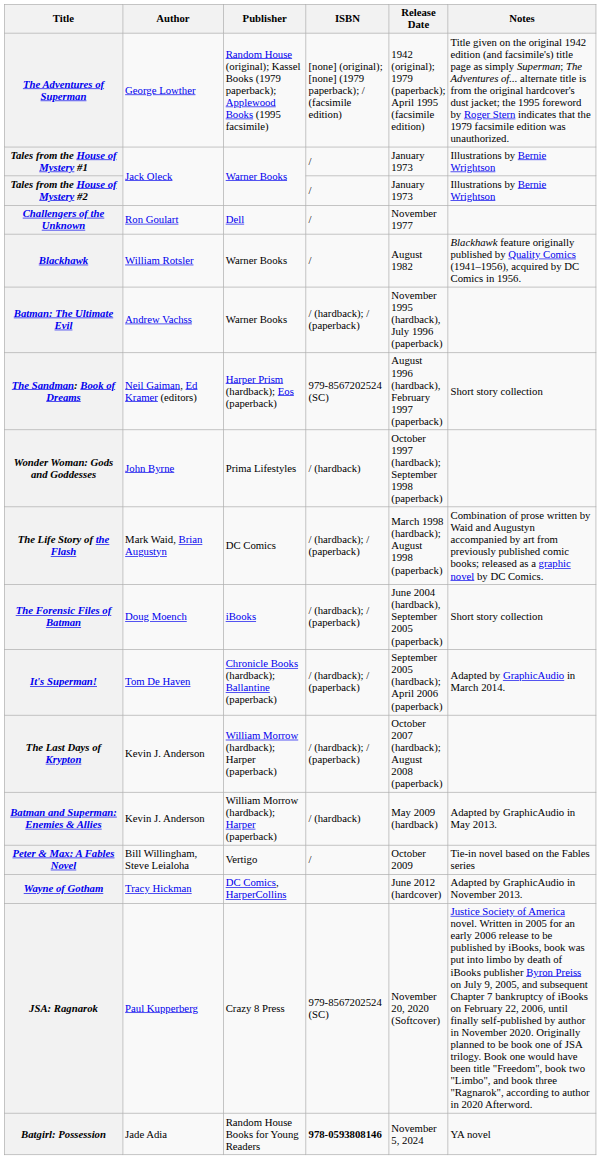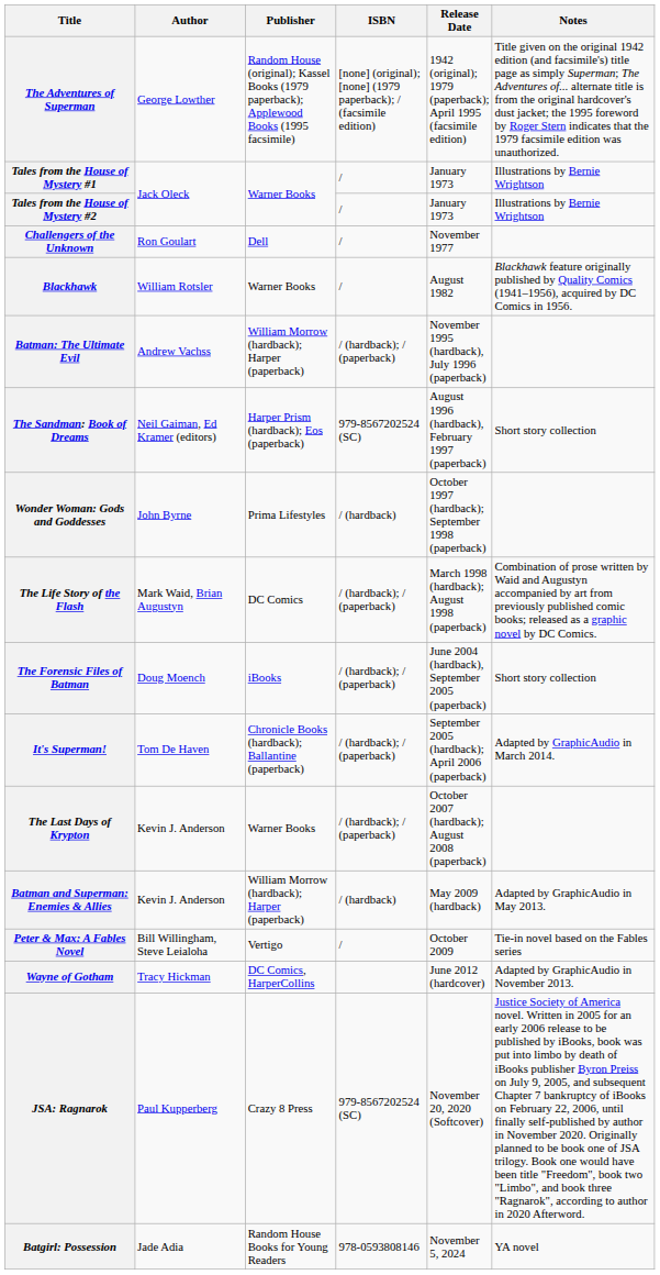Batman: The Ultimate Evil | Publisher: Warner Books -> William Morrow (hardback); Harper (paperback)
The Last Days of Krypton | Publisher: William Morrow (hardback); Harper (paperback) -> Warner Books
Batgirl: Possession | ISBN: bold -> normal
